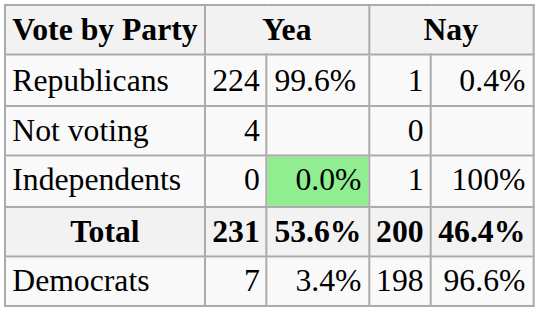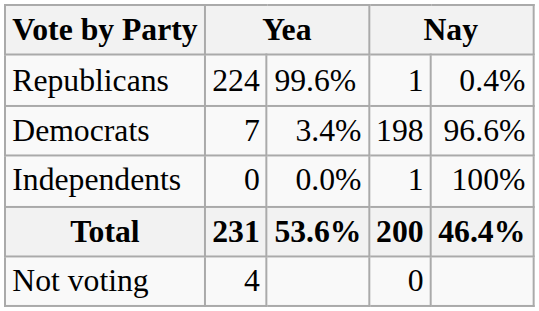rows swapped: Democrats <-> Not voting
Independents | column 3: lightgreen background -> no background
